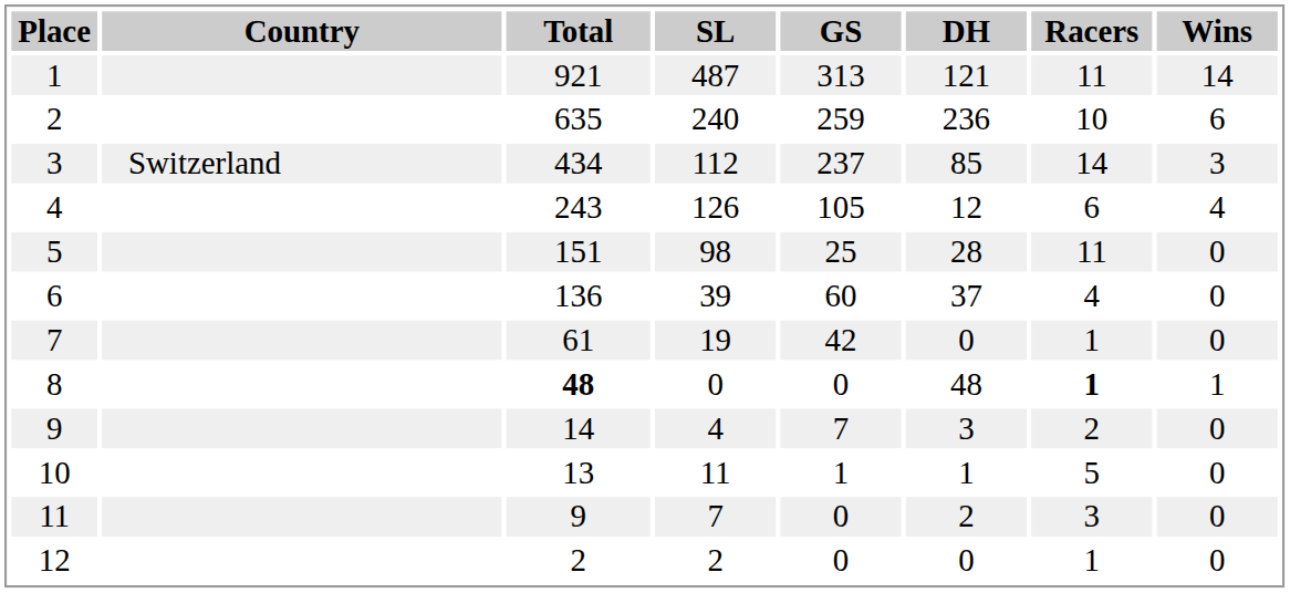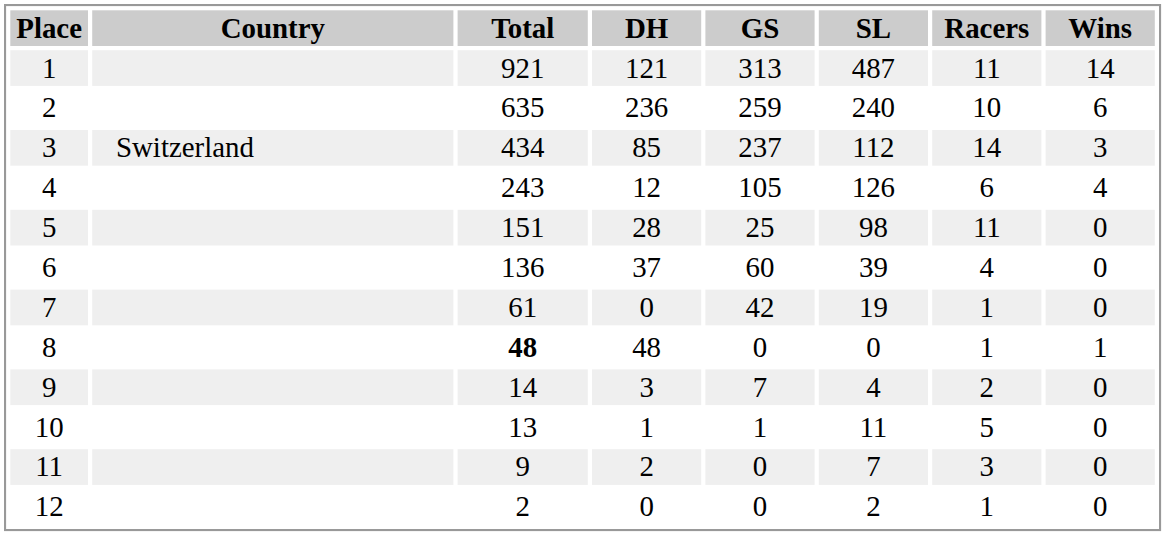columns swapped: DH <-> SL
8 | Racers: bold -> normal
